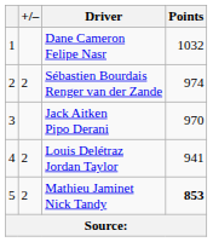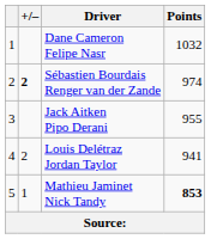Sébastien Bourdais Renger van der Zande | +/–: normal -> bold
Jack Aitken Pipo Derani | Points: 970 -> 955
Mathieu Jaminet Nick Tandy | +/–: 2 -> 1
